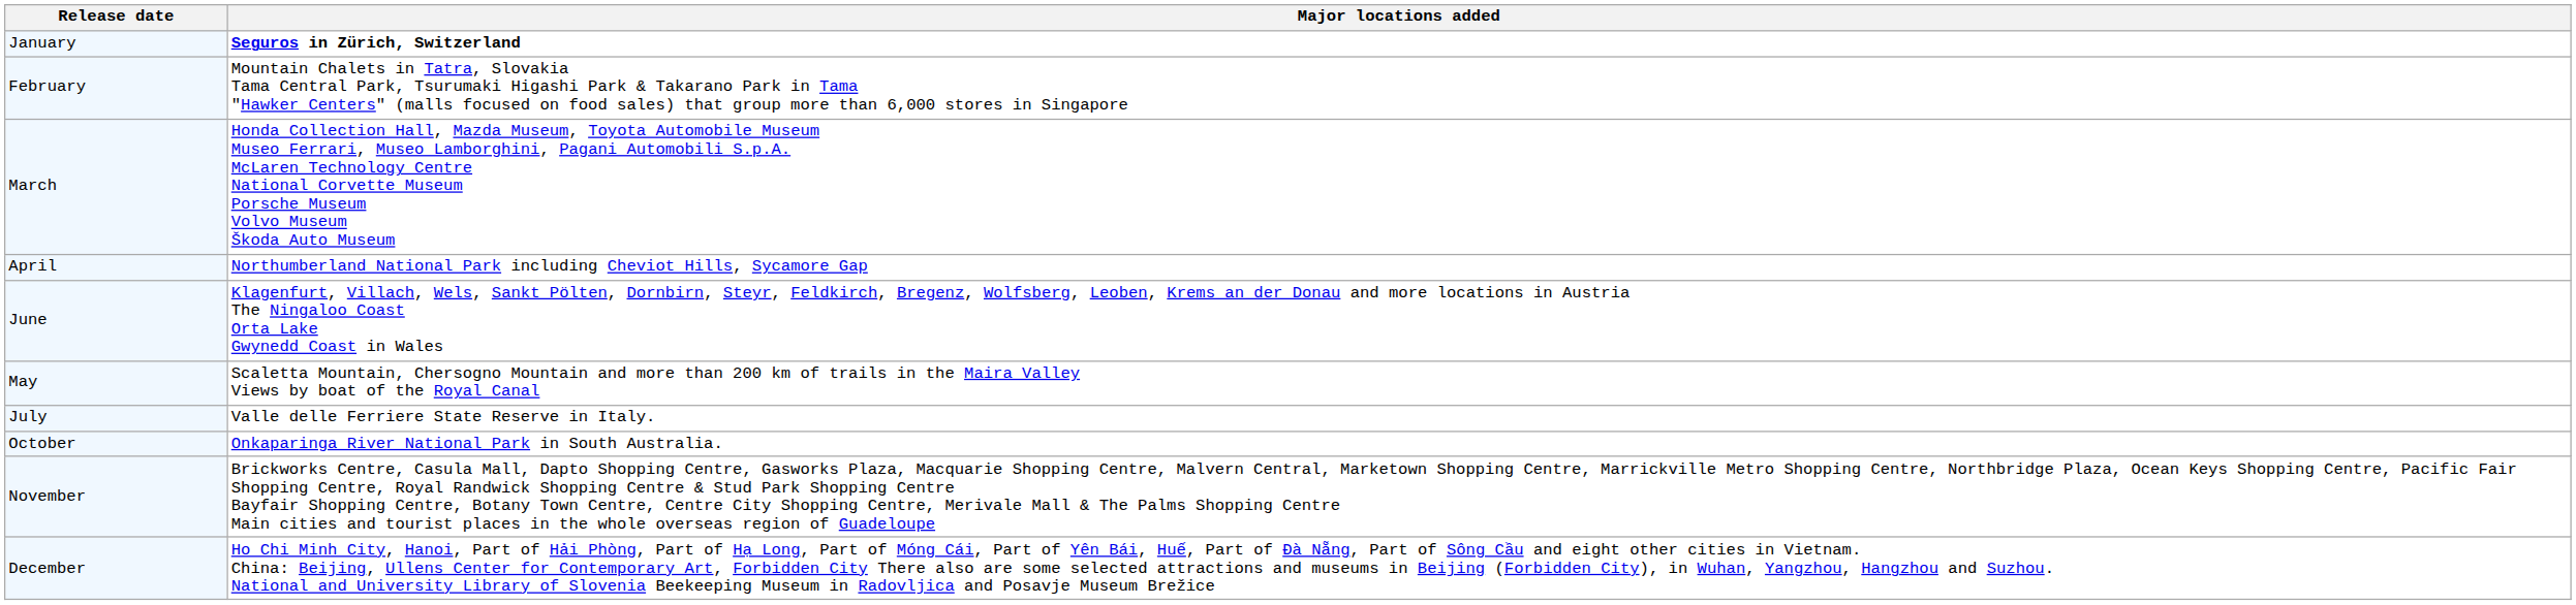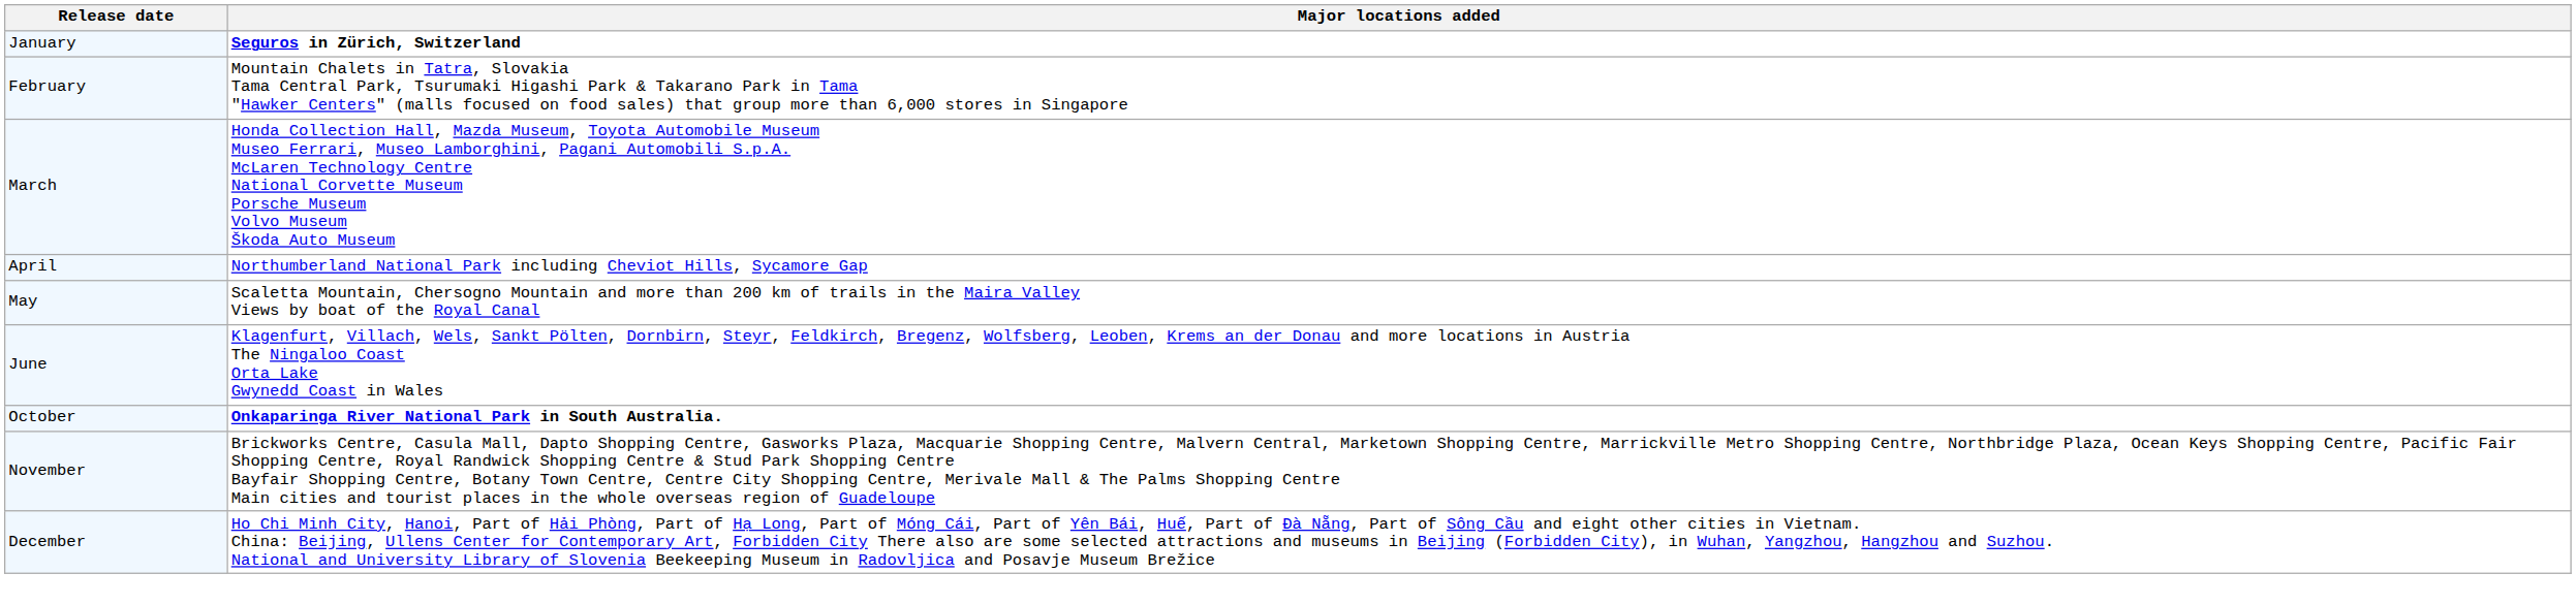rows swapped: May <-> June
- row: July | Valle delle Ferriere State Reserve in Italy.
October | Major locations added: normal -> bold
